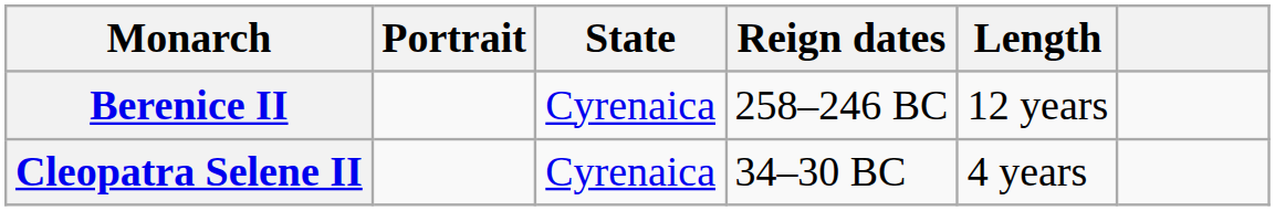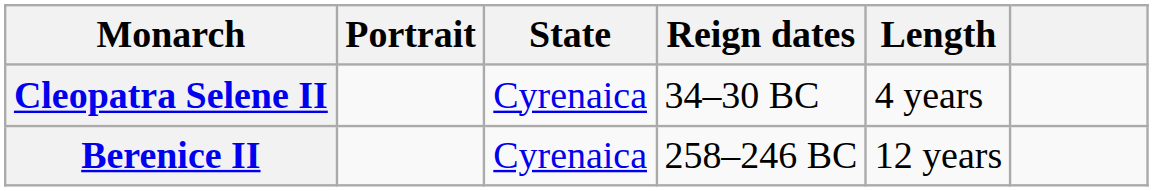rows swapped: Berenice II <-> Cleopatra Selene II
